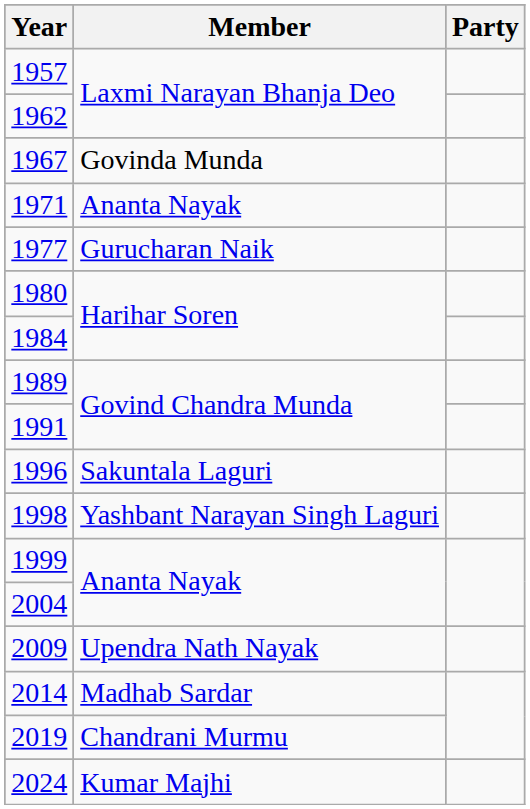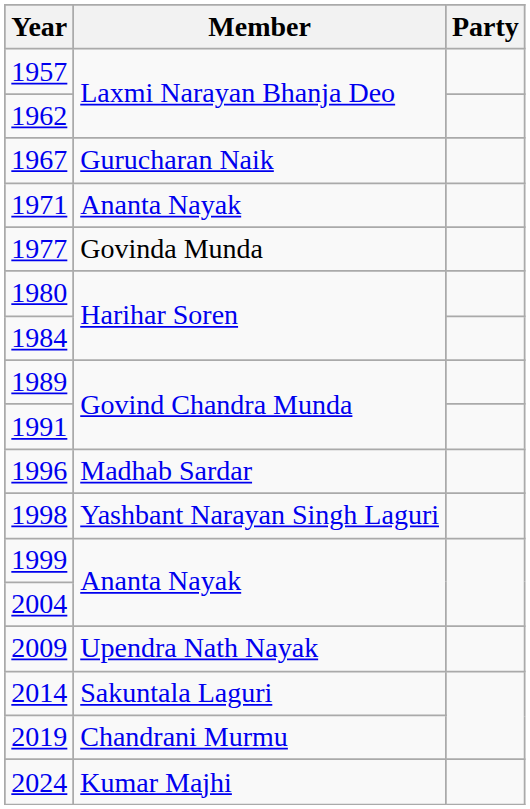1967 | Member: Govinda Munda -> Gurucharan Naik
1977 | Member: Gurucharan Naik -> Govinda Munda
1996 | Member: Sakuntala Laguri -> Madhab Sardar
2014 | Member: Madhab Sardar -> Sakuntala Laguri
